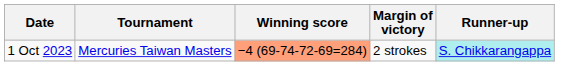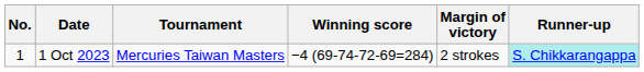+ column: No. | 1
1 Oct 2023 | Winning score: lightsalmon background -> no background
